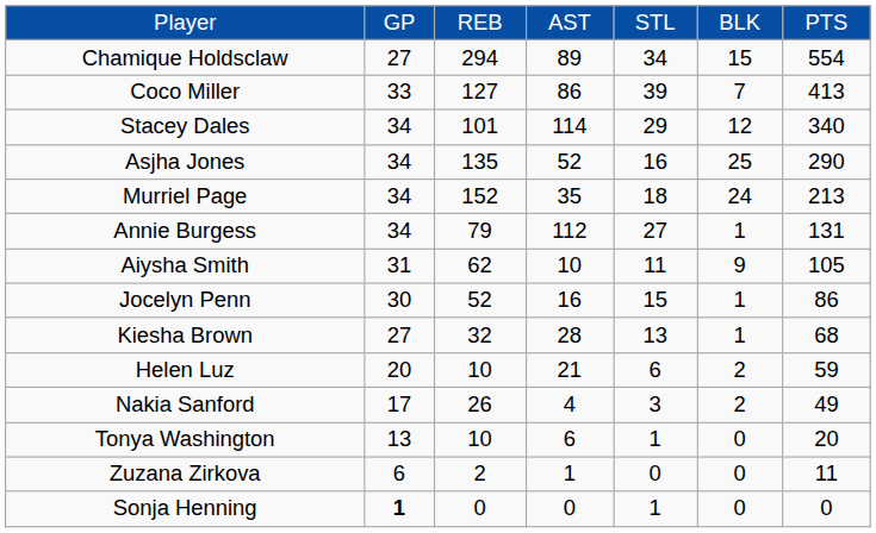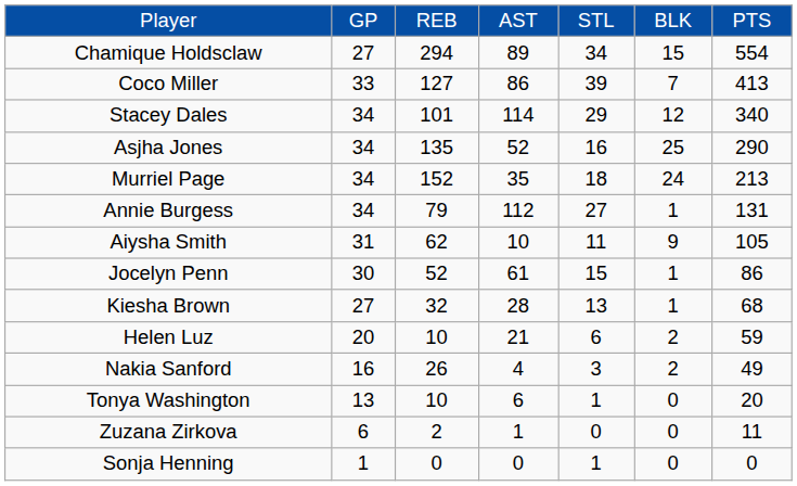Jocelyn Penn | column 4: 16 -> 61
Nakia Sanford | column 2: 17 -> 16
Sonja Henning | column 2: bold -> normal
